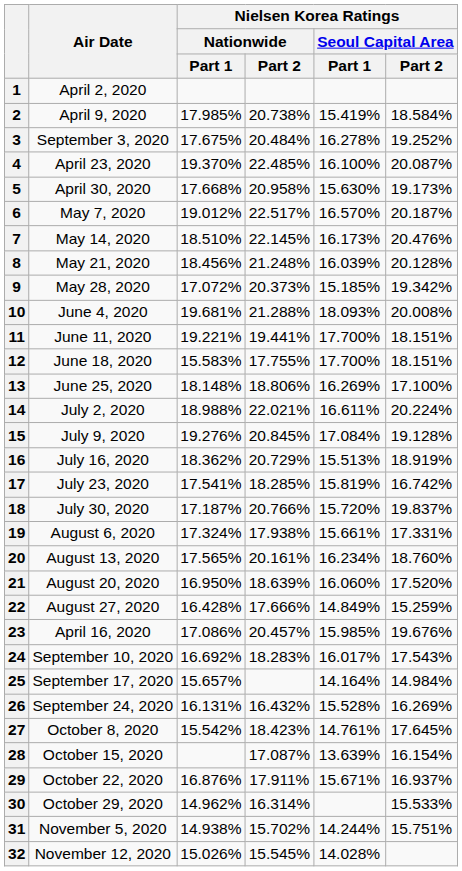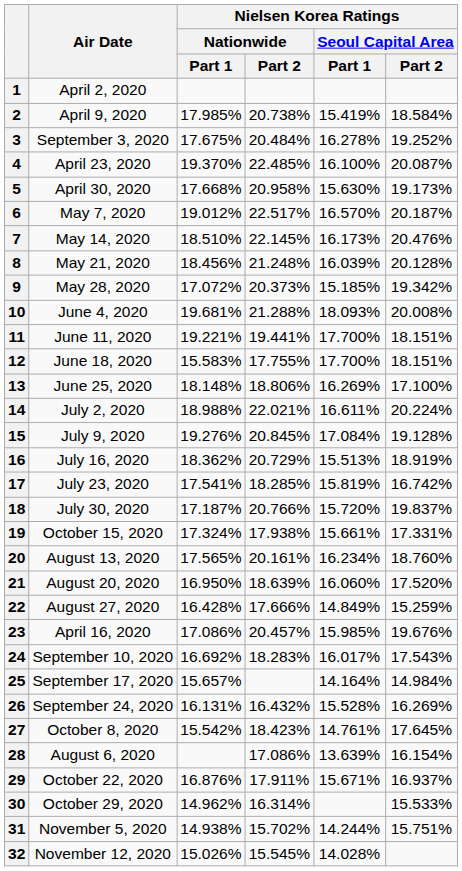19 | Air Date: August 6, 2020 -> October 15, 2020
28 | Air Date: October 15, 2020 -> August 6, 2020
28 | Nielsen Korea Ratings / Nationwide / Part 2: 17.087% -> 17.086%
